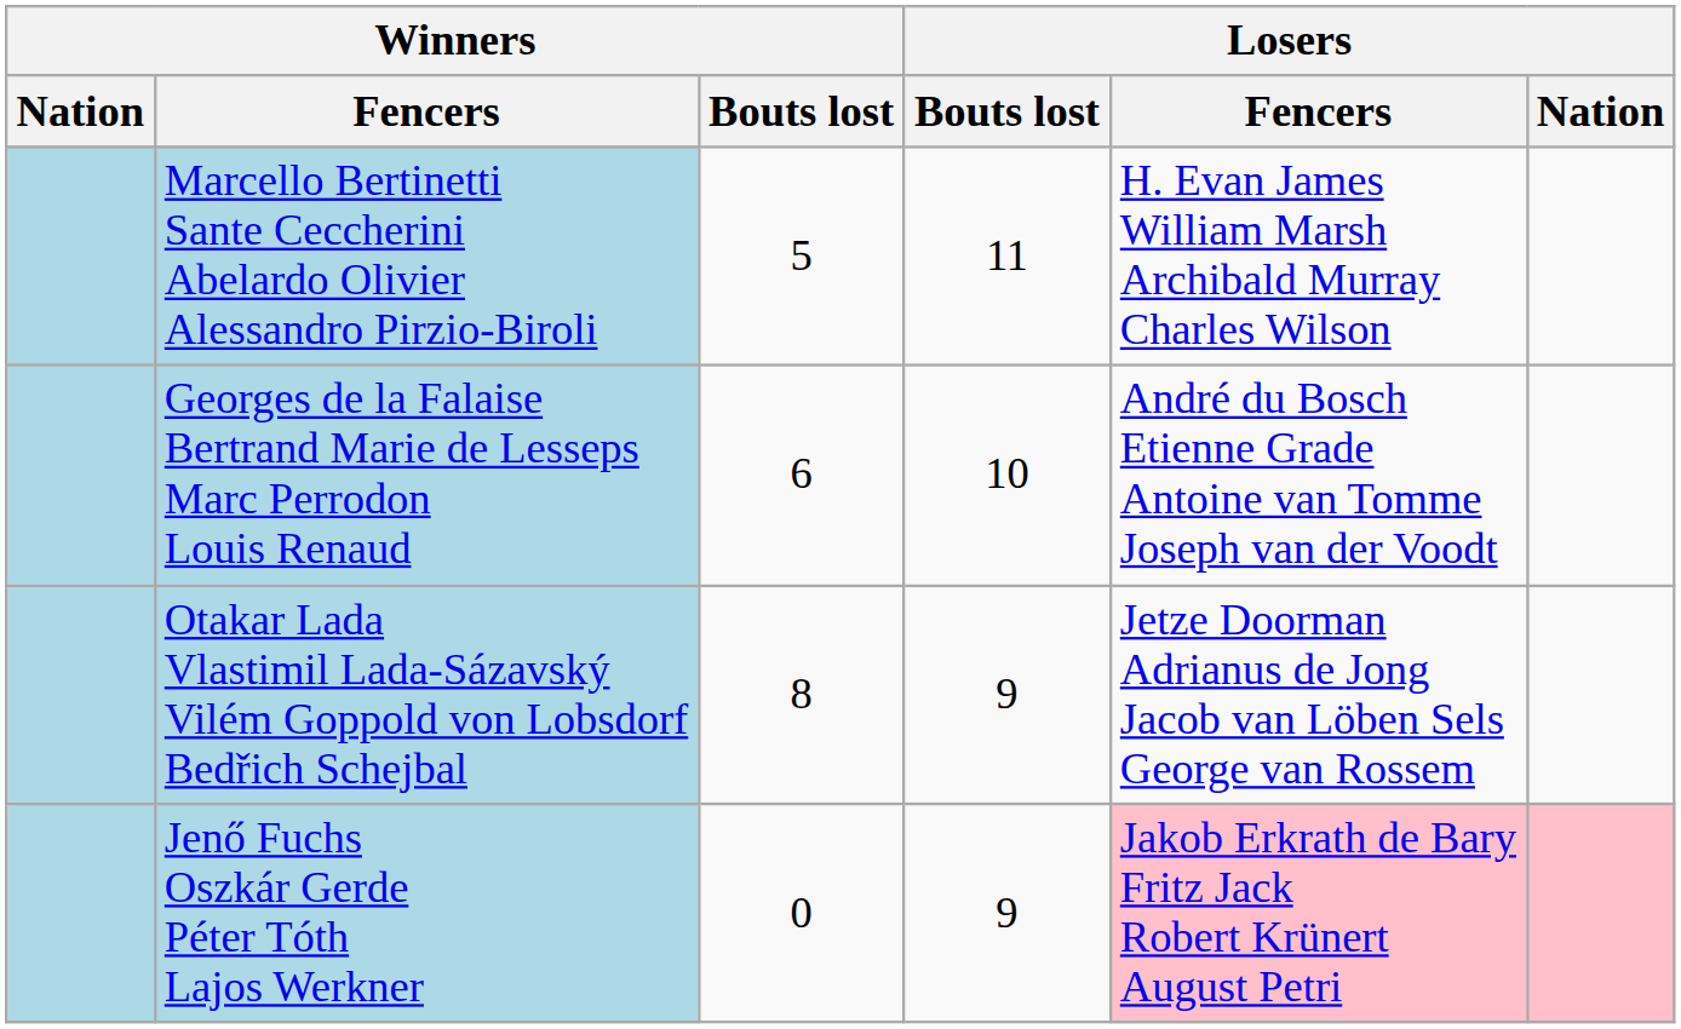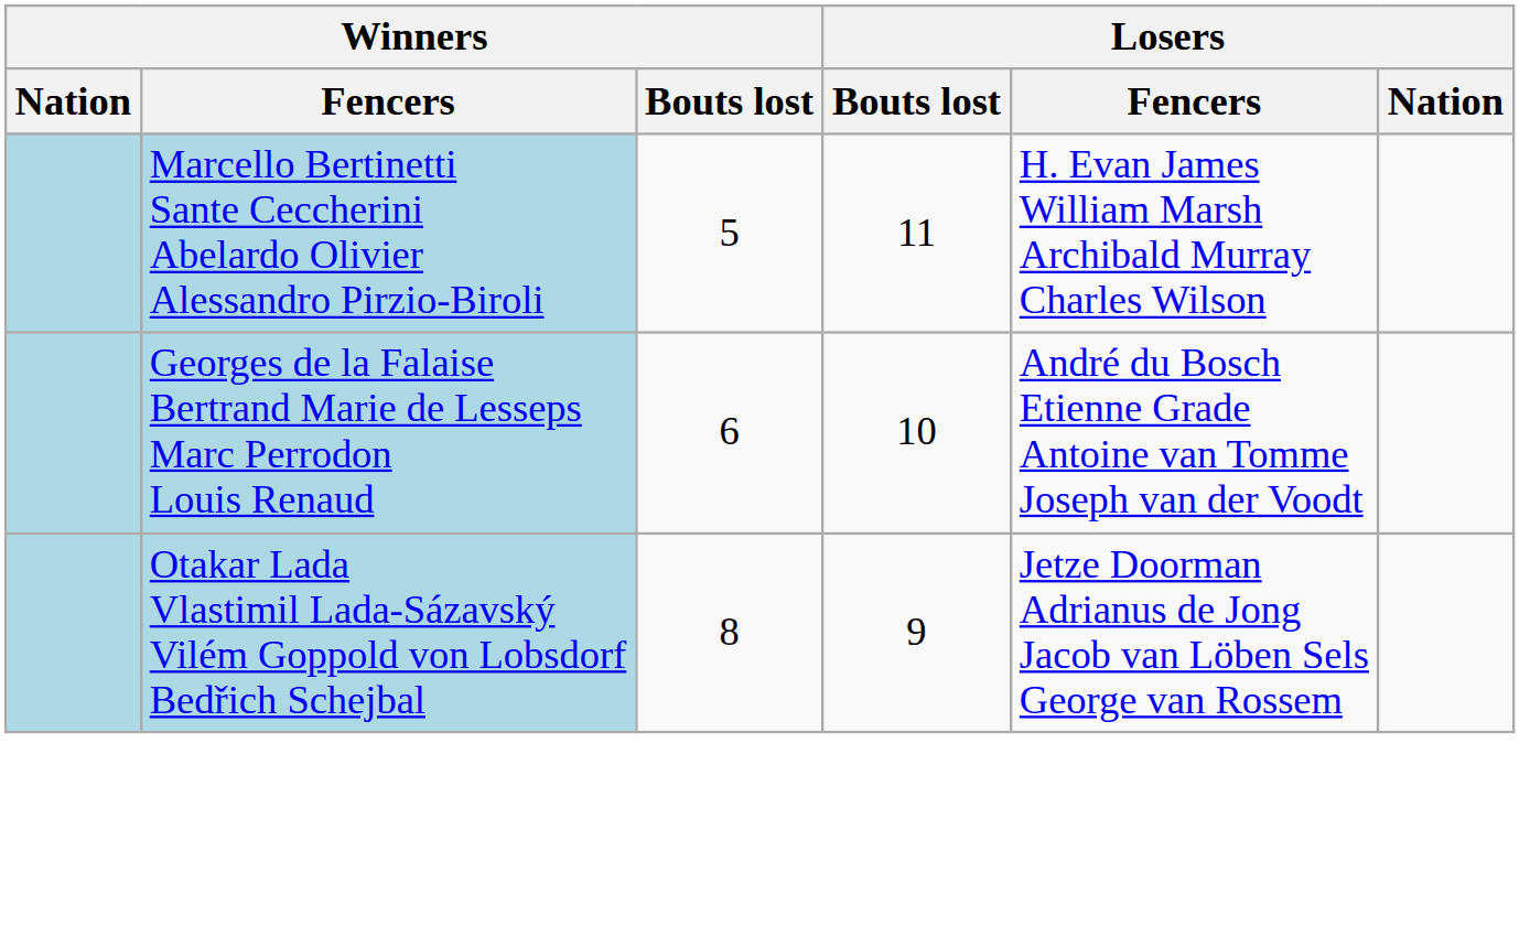- row: Jenő Fuchs Oszkár Gerde Péter Tóth Lajos Werkner | 0 | 9 | Jakob Erkrath de Bary Fritz Jack Robert Krünert August Petri
